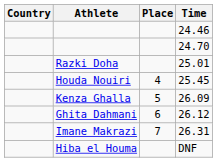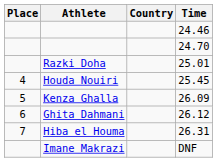columns swapped: Place <-> Country
26.31 | Athlete: Imane Makrazi -> Hiba el Houma
DNF | Athlete: Hiba el Houma -> Imane Makrazi
